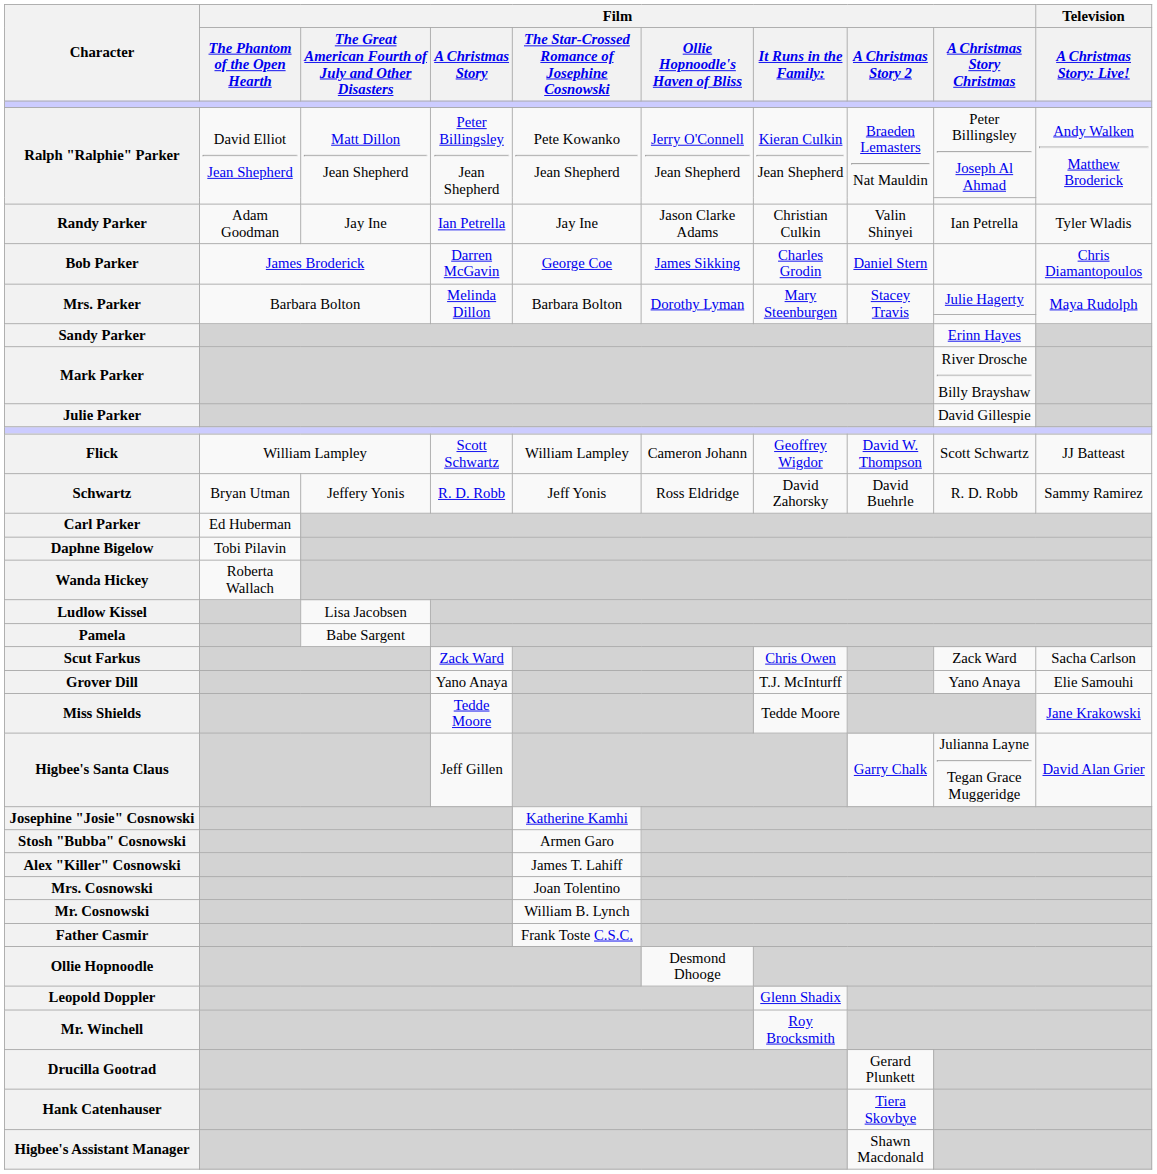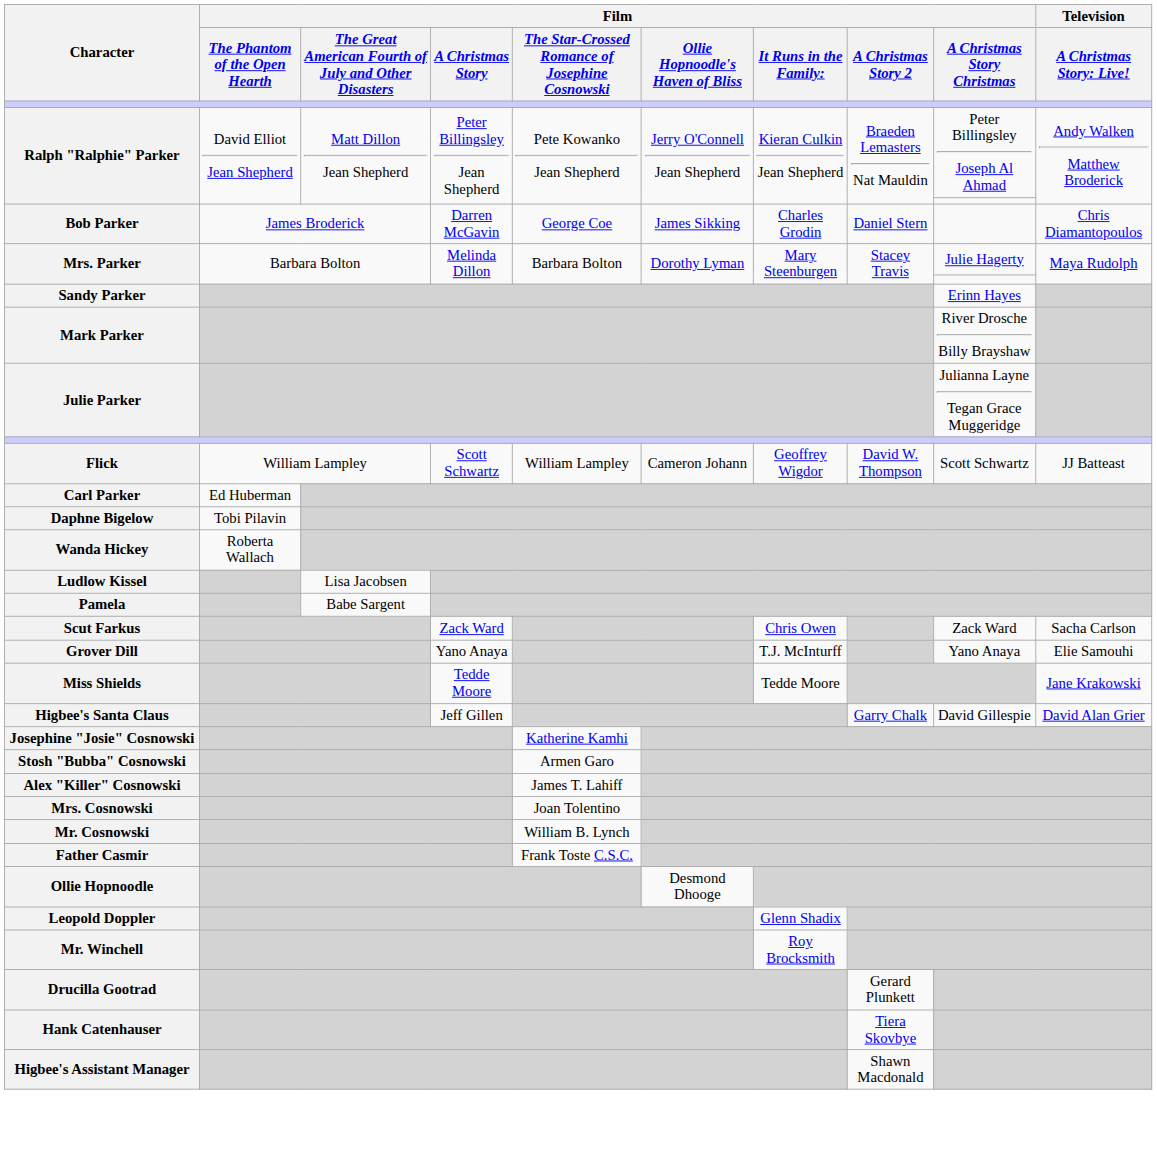- row: Randy Parker | Adam Goodman | Jay Ine | Ian Petrella | Jay Ine | Jason Clarke Adams | Christian Culkin | Valin Shinyei | Ian Petrella | Tyler Wladis
Julie Parker | Film / A Christmas Story Christmas: David Gillespie -> Julianna Layne Tegan Grace Muggeridge
- row: Schwartz | Bryan Utman | Jeffery Yonis | R. D. Robb | Jeff Yonis | Ross Eldridge | David Zahorsky | David Buehrle | R. D. Robb | Sammy Ramirez
Higbee's Santa Claus | Film / A Christmas Story Christmas: Julianna Layne Tegan Grace Muggeridge -> David Gillespie
